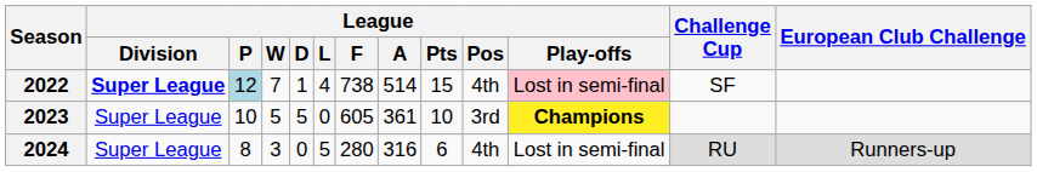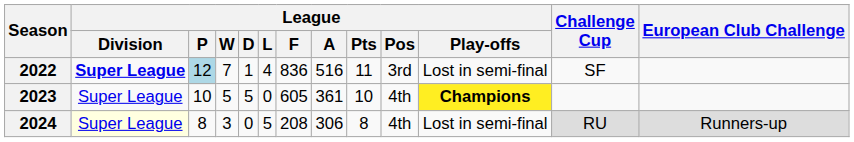2022 | League / F: 738 -> 836
2022 | League / A: 514 -> 516
2022 | League / Pts: 15 -> 11
2022 | League / Pos: 4th -> 3rd
2022 | League / Play-offs: pink background -> no background
2023 | League / Pos: 3rd -> 4th
2024 | League / Division: no background -> lightyellow background
2024 | League / F: 280 -> 208
2024 | League / A: 316 -> 306
2024 | League / Pts: 6 -> 8
